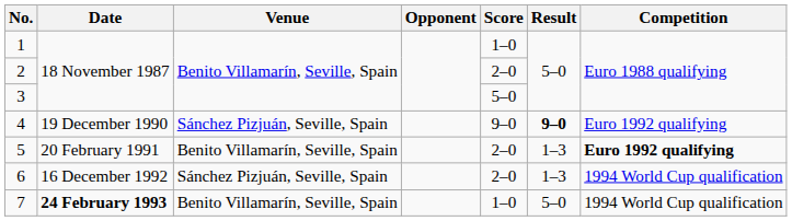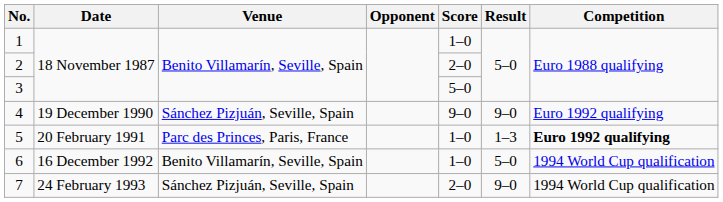4 | Result: bold -> normal
5 | Venue: Benito Villamarín, Seville, Spain -> Parc des Princes, Paris, France
5 | Score: 2–0 -> 1–0
6 | Venue: Sánchez Pizjuán, Seville, Spain -> Benito Villamarín, Seville, Spain
6 | Score: 2–0 -> 1–0
6 | Result: 1–3 -> 5–0
7 | Date: bold -> normal
7 | Venue: Benito Villamarín, Seville, Spain -> Sánchez Pizjuán, Seville, Spain
7 | Score: 1–0 -> 2–0
7 | Result: 5–0 -> 9–0
